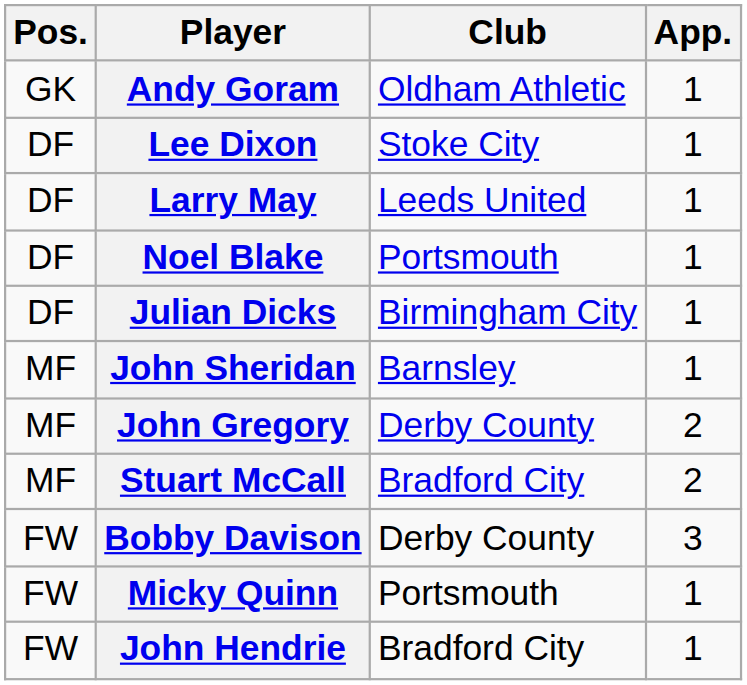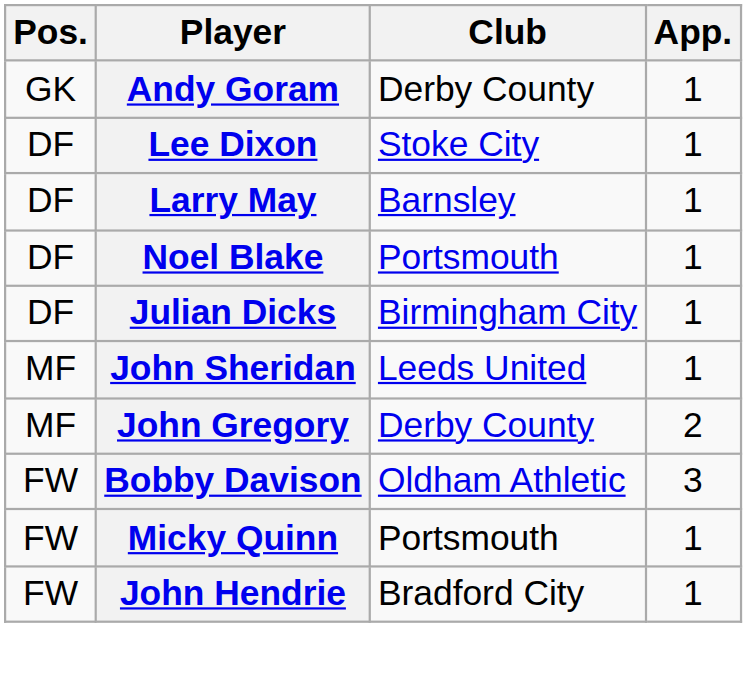Andy Goram | Club: Oldham Athletic -> Derby County
Larry May | Club: Leeds United -> Barnsley
John Sheridan | Club: Barnsley -> Leeds United
- row: MF | Stuart McCall | Bradford City | 2
Bobby Davison | Club: Derby County -> Oldham Athletic
